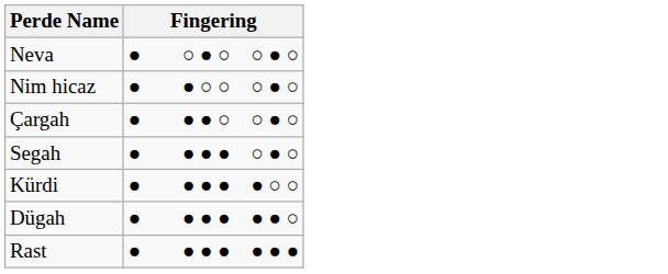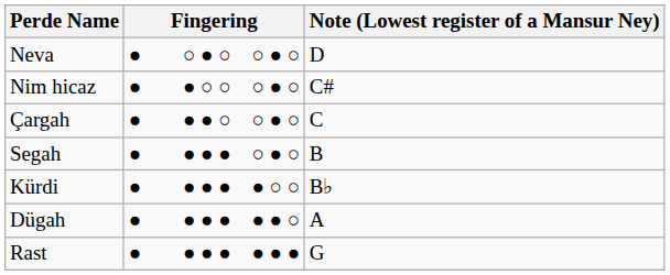+ column: Note (Lowest register of a Mansur Ney) | D | C# | C | B | B♭ | A | G
